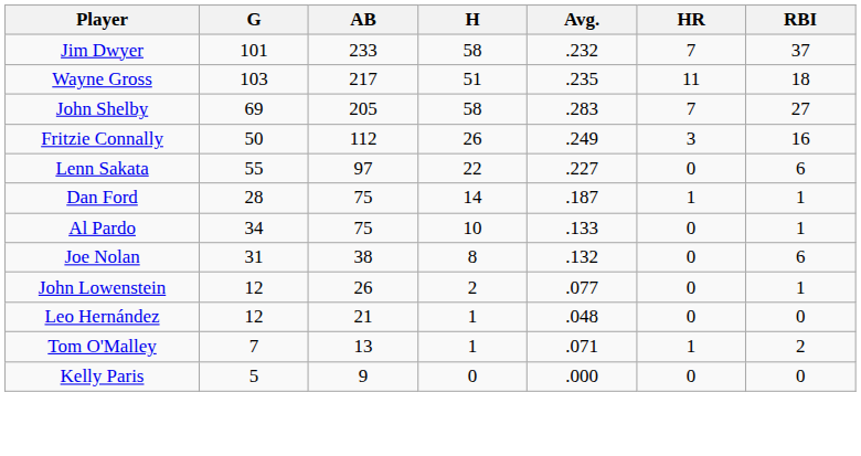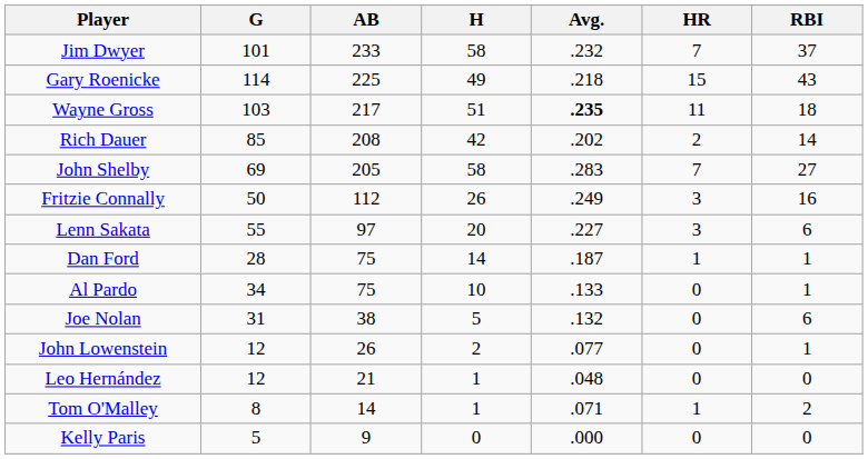+ row: Gary Roenicke | 114 | 225 | 49 | .218 | 15 | 43
Wayne Gross | Avg.: normal -> bold
+ row: Rich Dauer | 85 | 208 | 42 | .202 | 2 | 14
Lenn Sakata | H: 22 -> 20
Lenn Sakata | HR: 0 -> 3
Joe Nolan | H: 8 -> 5
Tom O'Malley | G: 7 -> 8
Tom O'Malley | AB: 13 -> 14
